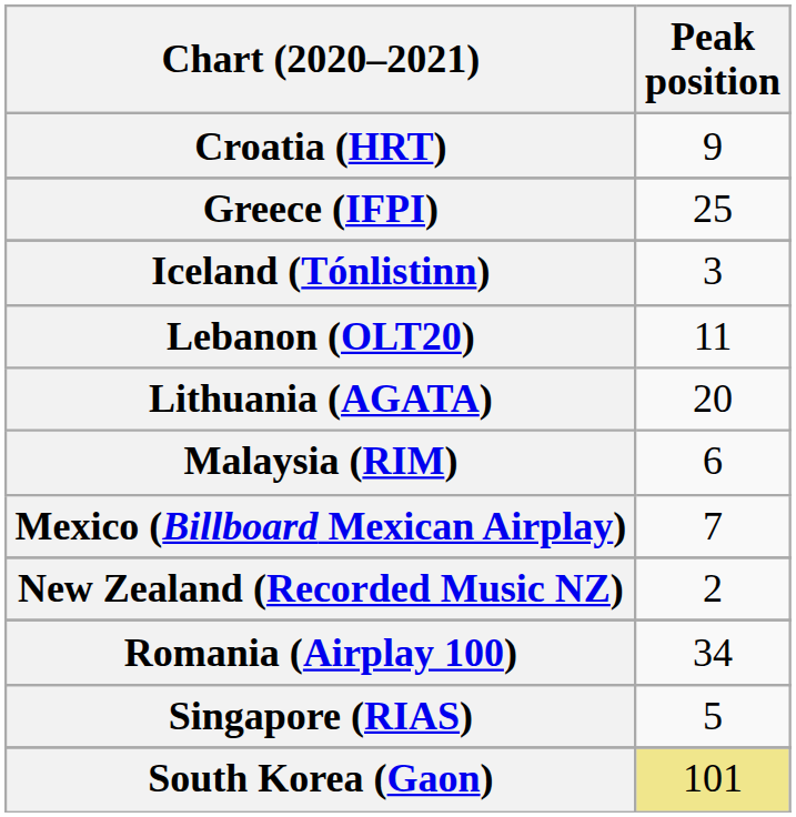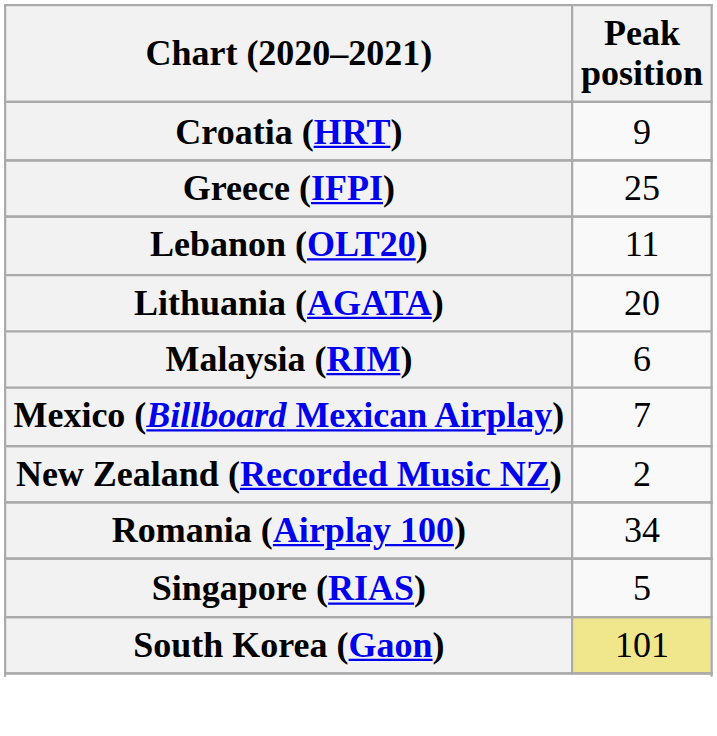- row: Iceland (Tónlistinn) | 3
